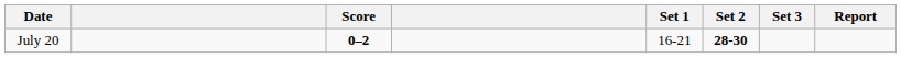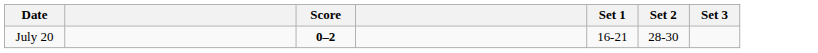- column: Report
July 20 | Set 2: bold -> normal
